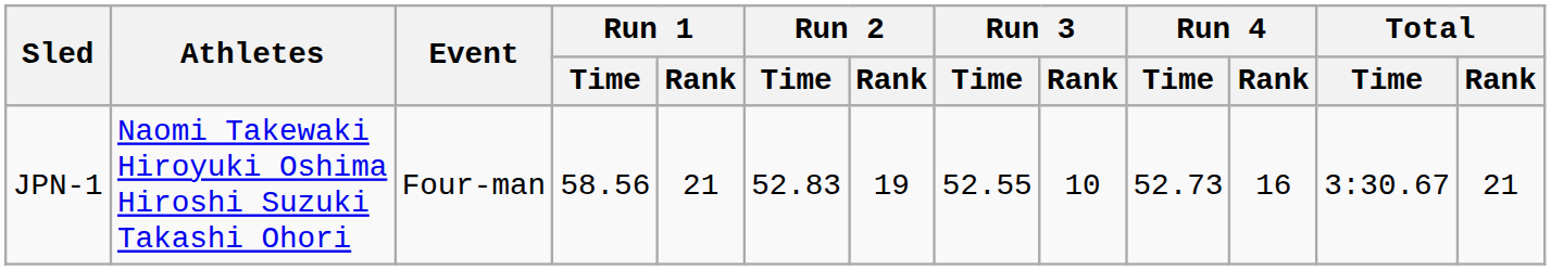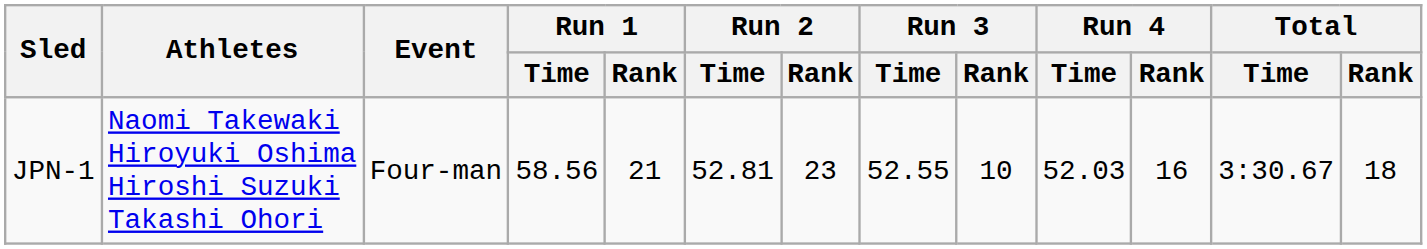JPN-1 | Run 2 / Time: 52.83 -> 52.81
JPN-1 | Run 2 / Rank: 19 -> 23
JPN-1 | Run 4 / Time: 52.73 -> 52.03
JPN-1 | Total / Rank: 21 -> 18
